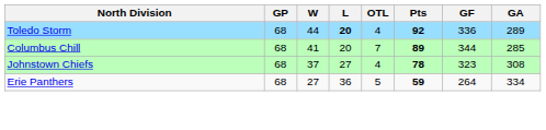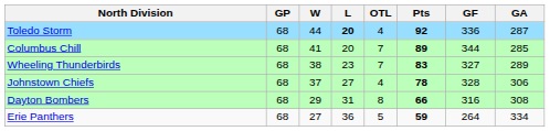Toledo Storm | GA: 289 -> 287
+ row: Wheeling Thunderbirds | 68 | 38 | 23 | 7 | 83 | 327 | 289
Johnstown Chiefs | GF: 323 -> 328
Johnstown Chiefs | GA: 308 -> 306
+ row: Dayton Bombers | 68 | 29 | 31 | 8 | 66 | 316 | 308
